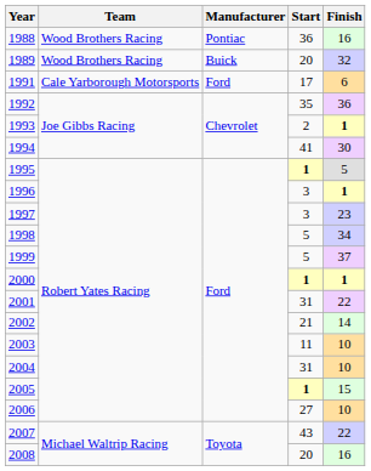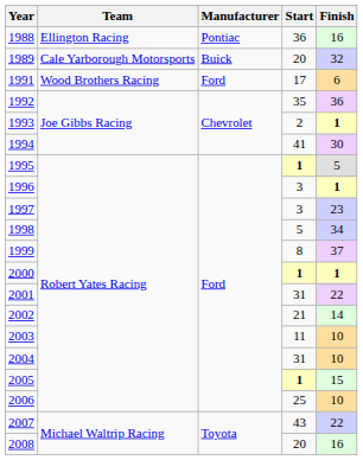1988 | Team: Wood Brothers Racing -> Ellington Racing
1989 | Team: Wood Brothers Racing -> Cale Yarborough Motorsports
1991 | Team: Cale Yarborough Motorsports -> Wood Brothers Racing
1999 | Start: 5 -> 8
2006 | Start: 27 -> 25
